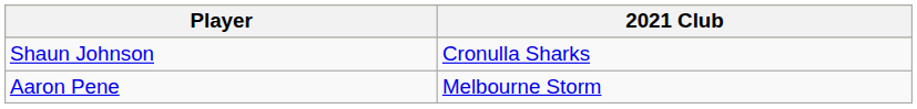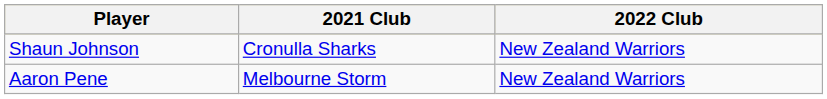+ column: 2022 Club | New Zealand Warriors | New Zealand Warriors
